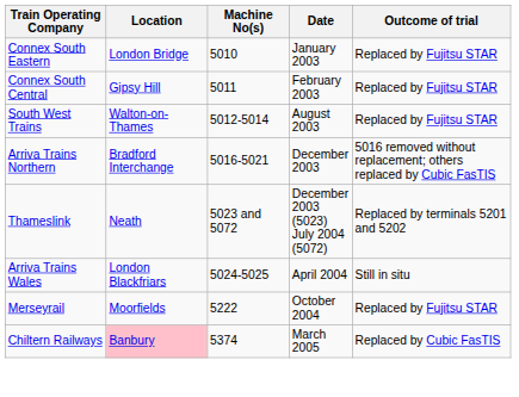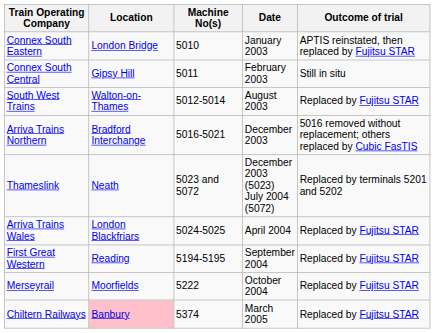Connex South Eastern | Outcome of trial: Replaced by Fujitsu STAR -> APTIS reinstated, then replaced by Fujitsu STAR
Connex South Central | Outcome of trial: Replaced by Fujitsu STAR -> Still in situ
Arriva Trains Wales | Outcome of trial: Still in situ -> Replaced by Fujitsu STAR
+ row: First Great Western | Reading | 5194-5195 | September 2004 | Replaced by Fujitsu STAR
Chiltern Railways | Outcome of trial: Replaced by Cubic FasTIS -> Replaced by Fujitsu STAR
